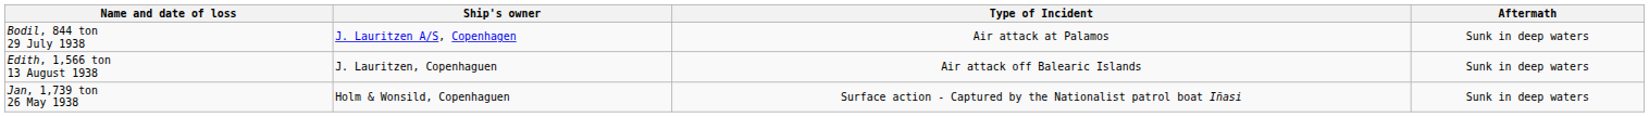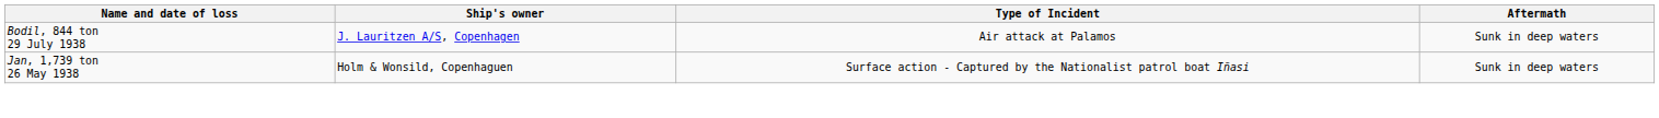- row: Edith, 1,566 ton 13 August 1938 | J. Lauritzen, Copenhaguen | Air attack off Balearic Islands | Sunk in deep waters
